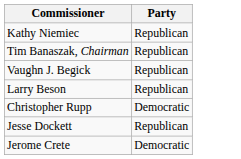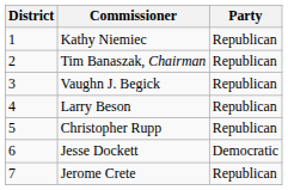+ column: District | 1 | 2 | 3 | 4 | 5 | 6 | 7
Christopher Rupp | Party: Democratic -> Republican
Jesse Dockett | Party: Republican -> Democratic
Jerome Crete | Party: Democratic -> Republican
